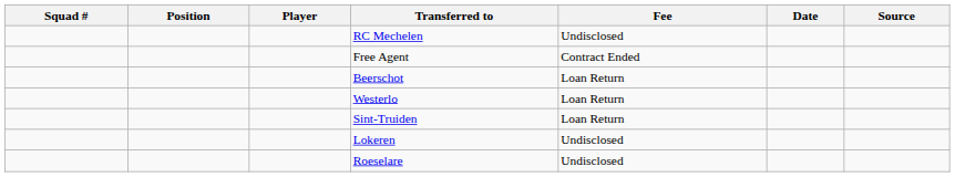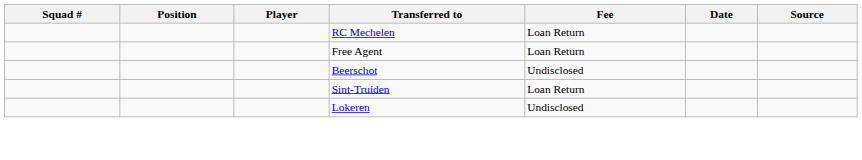RC Mechelen | Fee: Undisclosed -> Loan Return
Free Agent | Fee: Contract Ended -> Loan Return
Beerschot | Fee: Loan Return -> Undisclosed
- row: Westerlo | Loan Return
- row: Roeselare | Undisclosed
